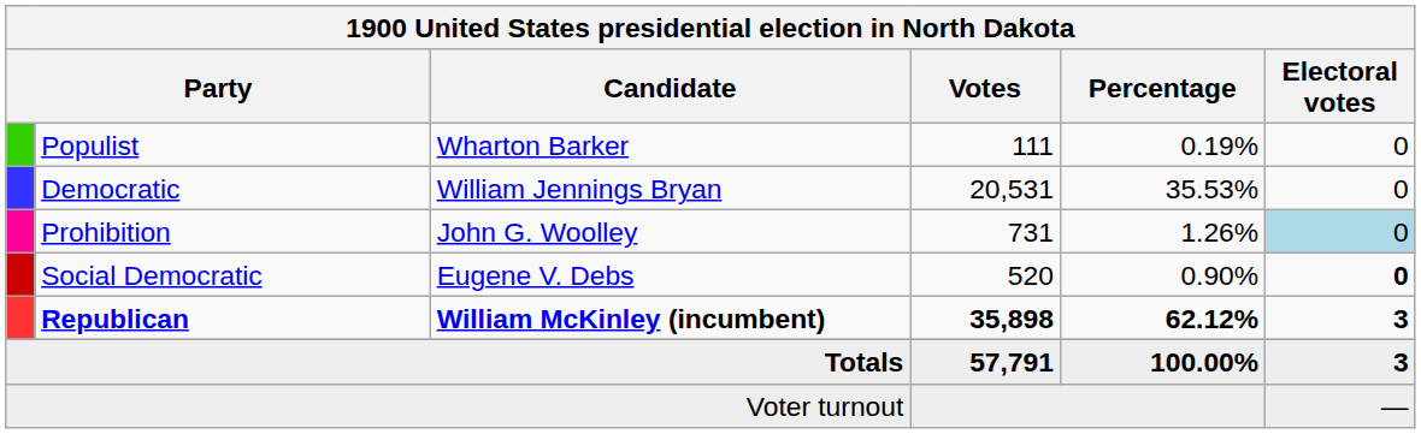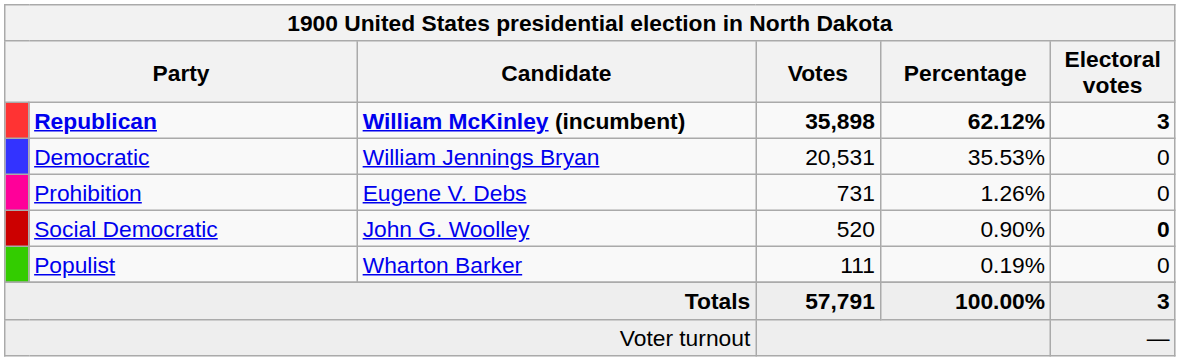rows swapped: Republican <-> Populist
Prohibition | Candidate: John G. Woolley -> Eugene V. Debs
Prohibition | Electoral votes: lightblue background -> no background
Social Democratic | Candidate: Eugene V. Debs -> John G. Woolley
